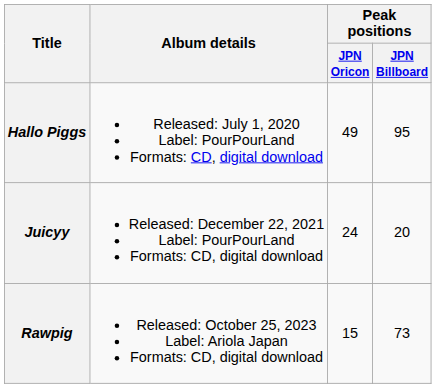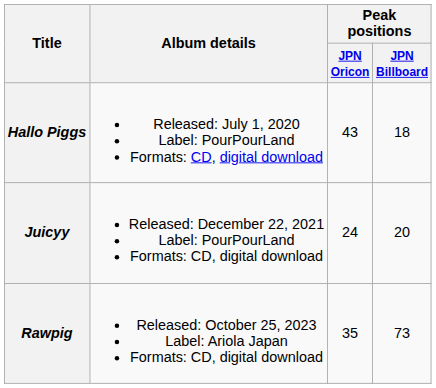Hallo Piggs | Peak positions / JPN Oricon: 49 -> 43
Hallo Piggs | Peak positions / JPN Billboard: 95 -> 18
Rawpig | Peak positions / JPN Oricon: 15 -> 35
